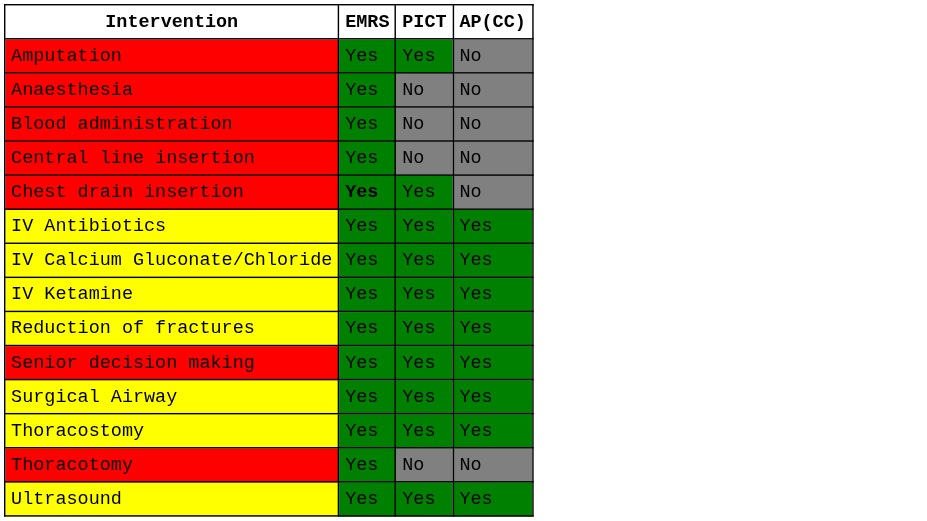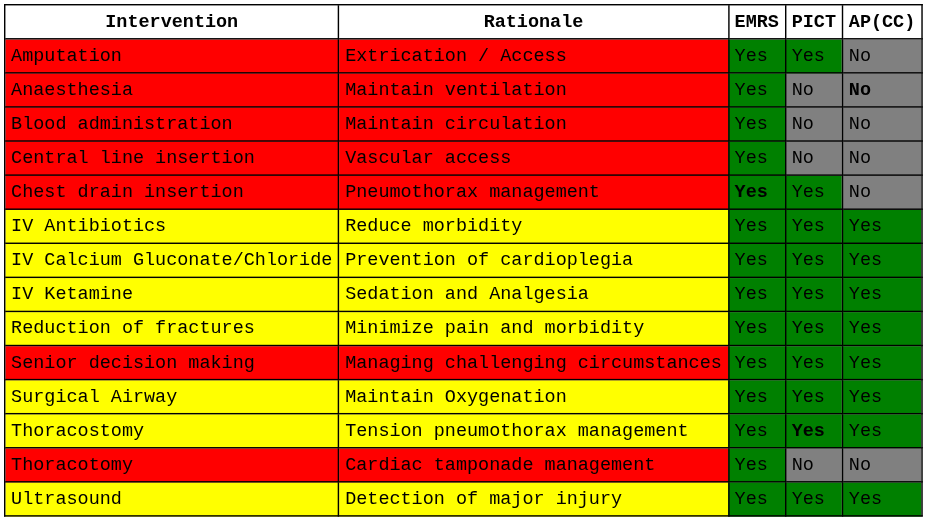+ column: Rationale | Extrication / Access | Maintain ventilation | Maintain circulation | Vascular access | Pneumothorax management | Reduce morbidity | Prevention of cardioplegia | Sedation and Analgesia | Minimize pain and morbidity | Managing challenging circumstances | Maintain Oxygenation | Tension pneumothorax management | Cardiac tamponade management | Detection of major injury
Anaesthesia | AP(CC): normal -> bold
Thoracostomy | PICT: normal -> bold
